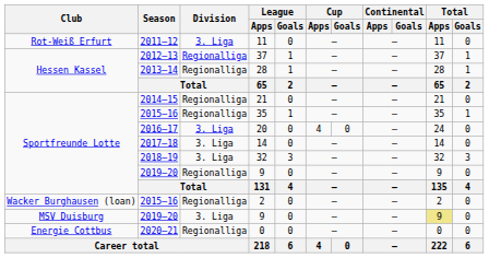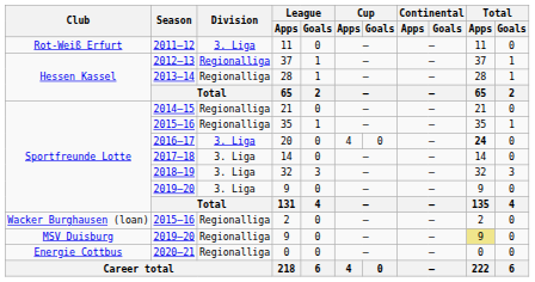20 | Total / Apps: normal -> bold
Sportfreunde Lotte / 9 | Division: Regionalliga -> 3. Liga
MSV Duisburg / 9 | Division: 3. Liga -> Regionalliga
